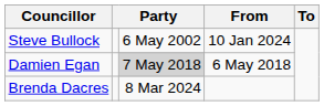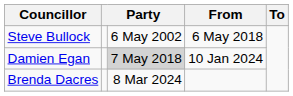Steve Bullock | From: 10 Jan 2024 -> 6 May 2018
Damien Egan | From: 6 May 2018 -> 10 Jan 2024
